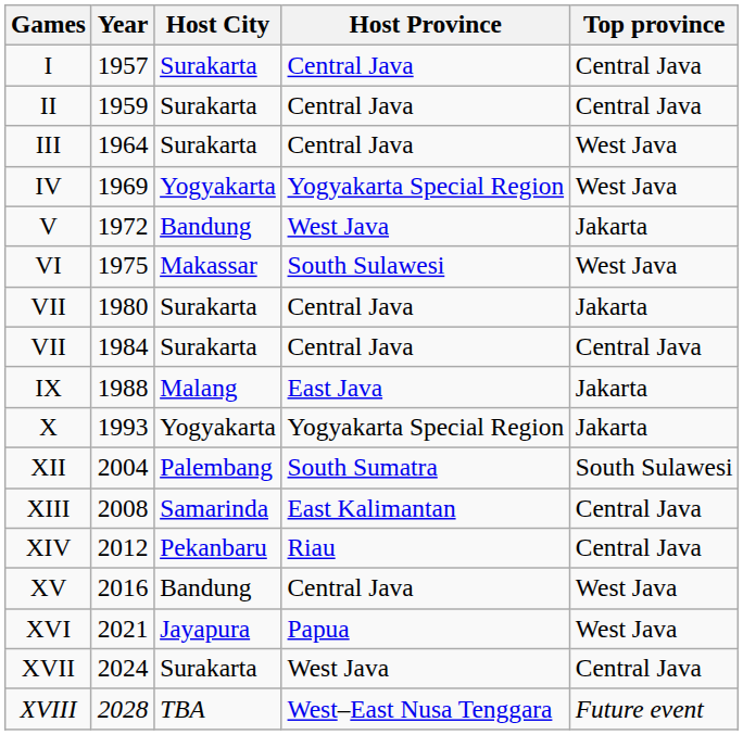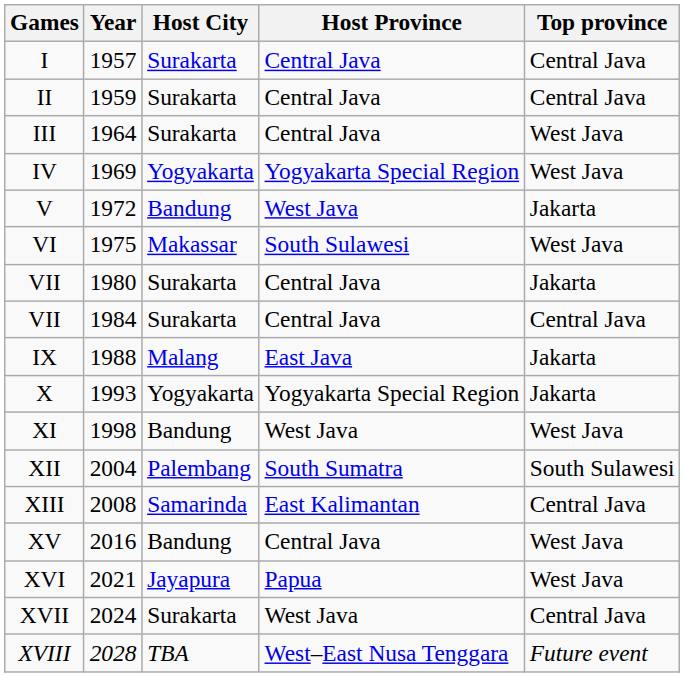+ row: XI | 1998 | Bandung | West Java | West Java
- row: XIV | 2012 | Pekanbaru | Riau | Central Java
